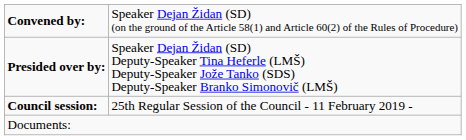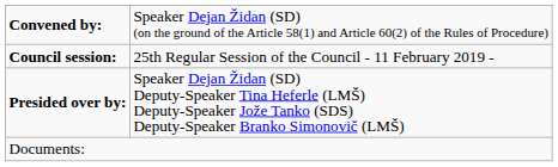rows swapped: Council session: <-> Presided over by:
